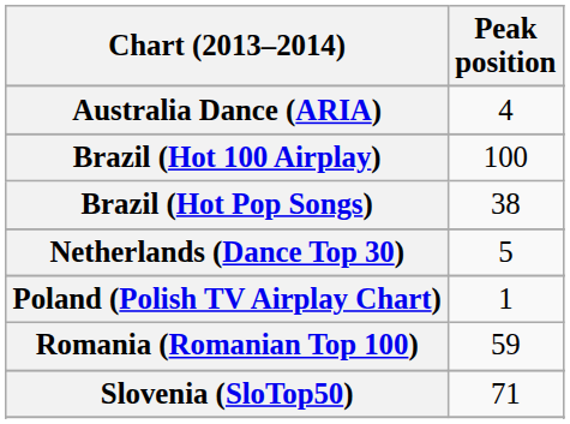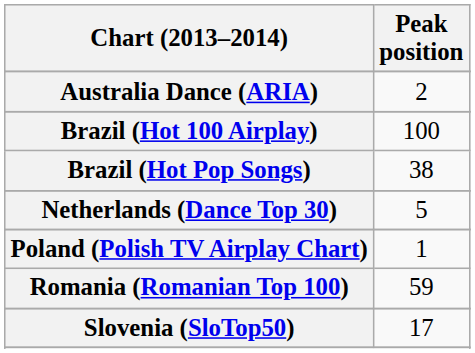Australia Dance (ARIA) | Peak position: 4 -> 2
Slovenia (SloTop50) | Peak position: 71 -> 17
